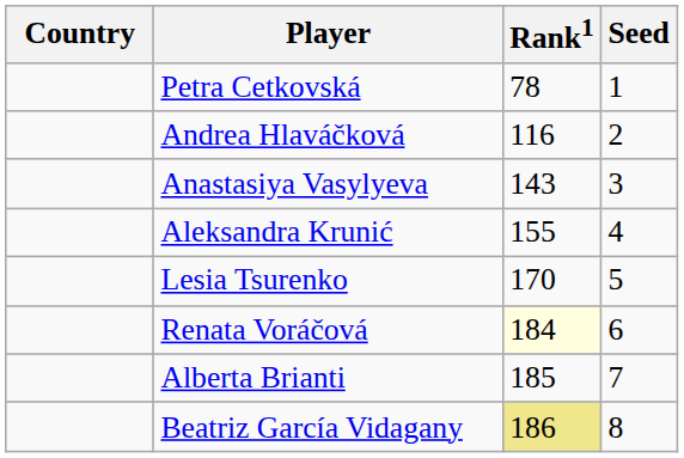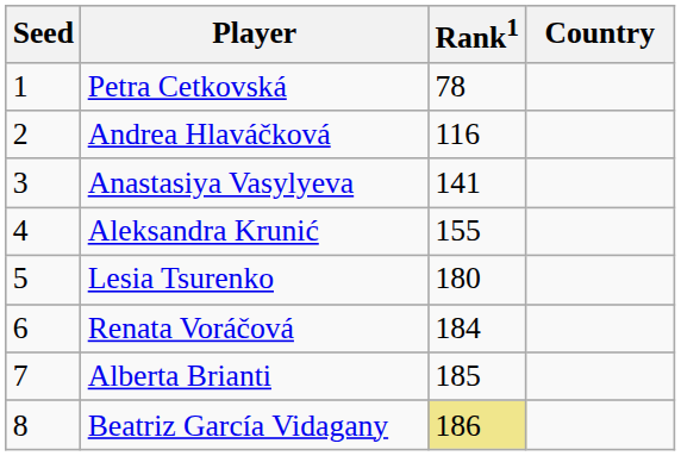columns swapped: Country <-> Seed
Anastasiya Vasylyeva | Rank1: 143 -> 141
Lesia Tsurenko | Rank1: 170 -> 180
Renata Voráčová | Rank1: lightyellow background -> no background
